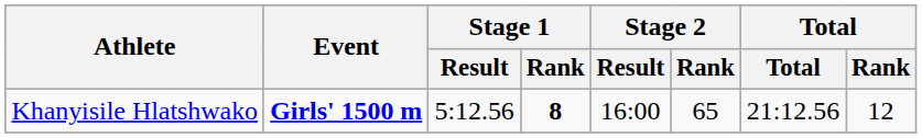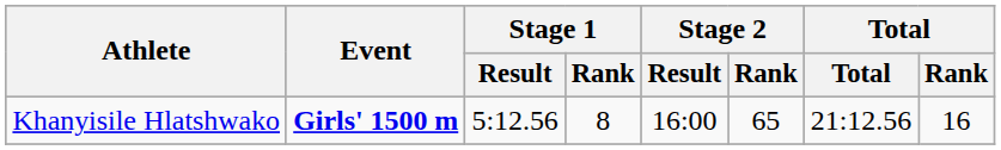Khanyisile Hlatshwako | Stage 1 / Rank: bold -> normal
Khanyisile Hlatshwako | Total / Rank: 12 -> 16
